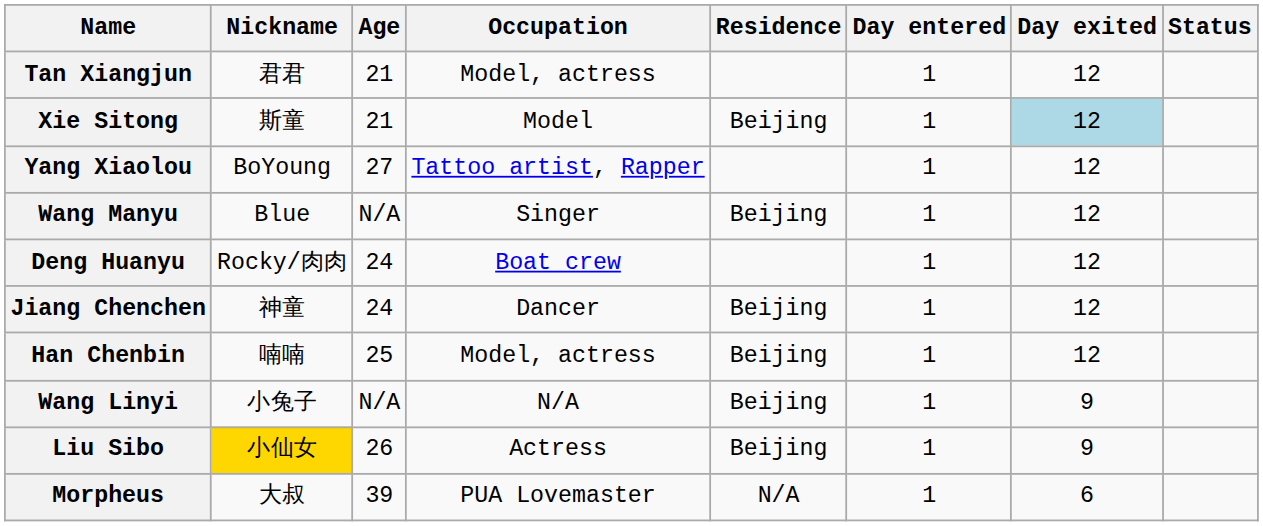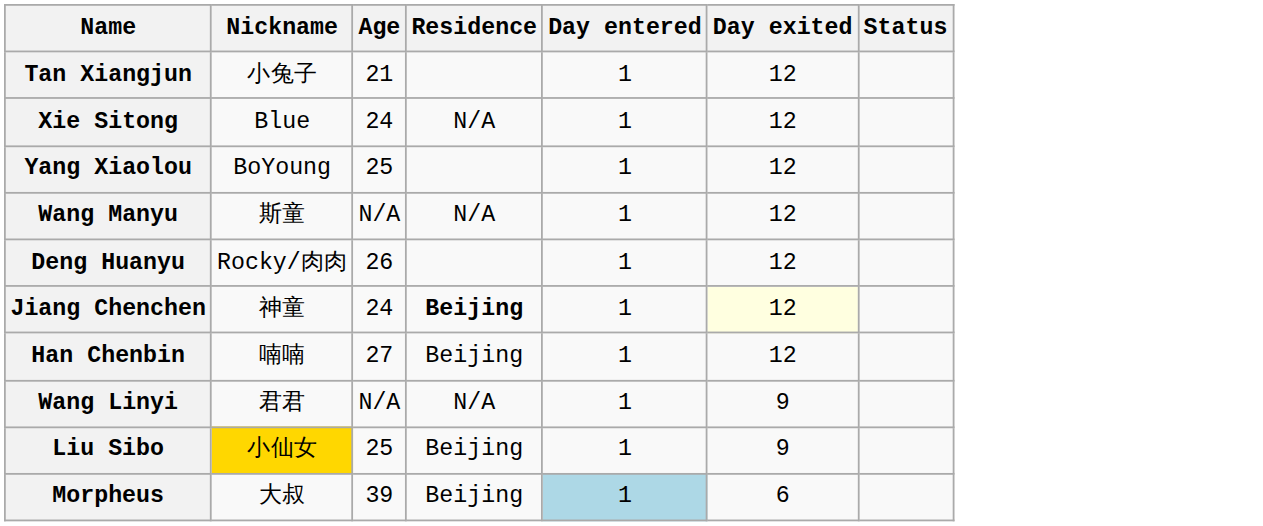- column: Occupation | Model, actress | Model | Tattoo artist, Rapper | Singer | Boat crew | Dancer | Model, actress | N/A | Actress | PUA Lovemaster
Tan Xiangjun | Nickname: 君君 -> 小兔子
Xie Sitong | Nickname: 斯童 -> Blue
Xie Sitong | Age: 21 -> 24
Xie Sitong | Residence: Beijing -> N/A
Xie Sitong | Day exited: lightblue background -> no background
Yang Xiaolou | Age: 27 -> 25
Wang Manyu | Nickname: Blue -> 斯童
Wang Manyu | Residence: Beijing -> N/A
Deng Huanyu | Age: 24 -> 26
Jiang Chenchen | Residence: normal -> bold
Jiang Chenchen | Day exited: no background -> lightyellow background
Han Chenbin | Age: 25 -> 27
Wang Linyi | Nickname: 小兔子 -> 君君
Wang Linyi | Residence: Beijing -> N/A
Liu Sibo | Age: 26 -> 25
Morpheus | Residence: N/A -> Beijing
Morpheus | Day entered: no background -> lightblue background
